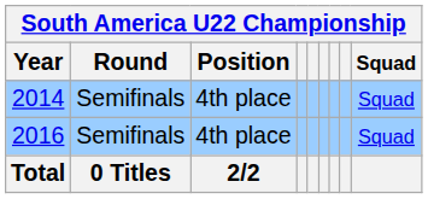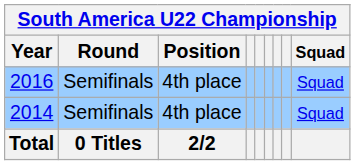rows swapped: 2014 <-> 2016
